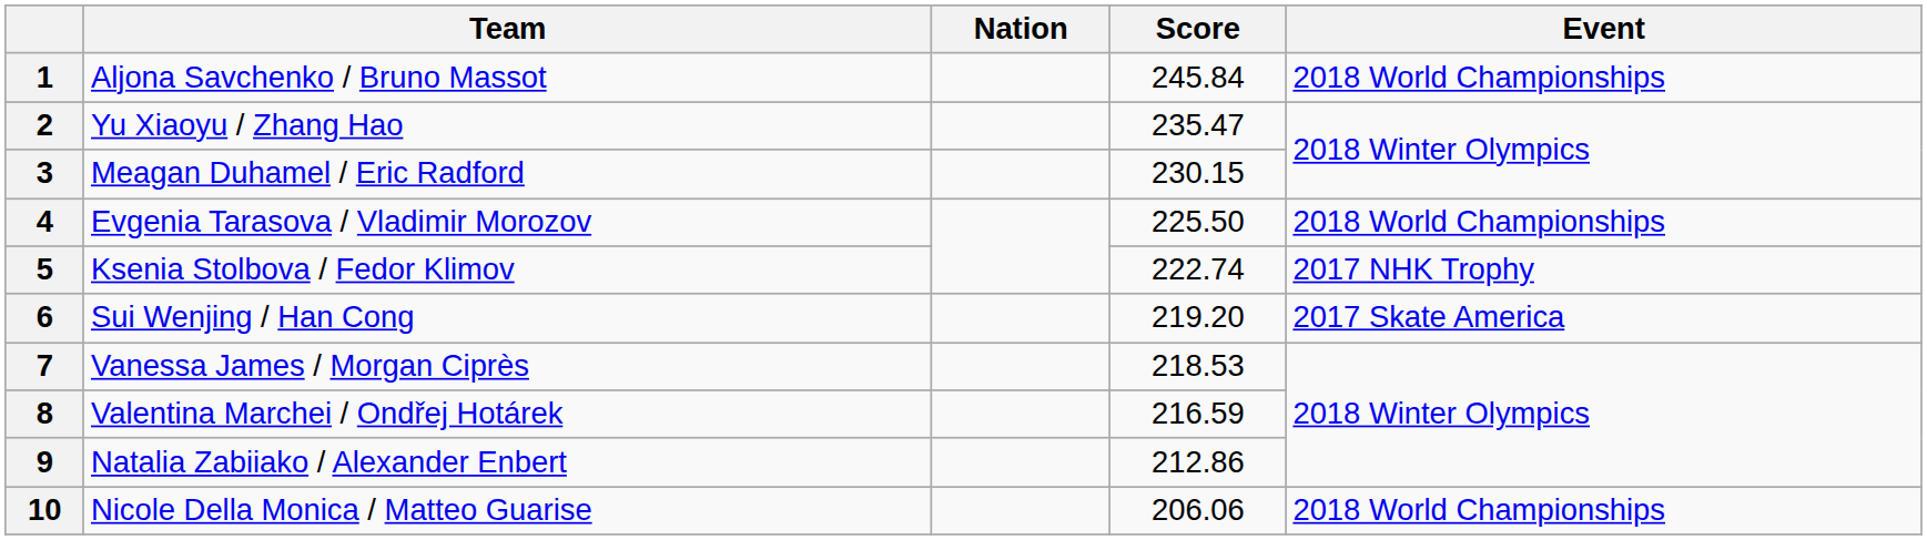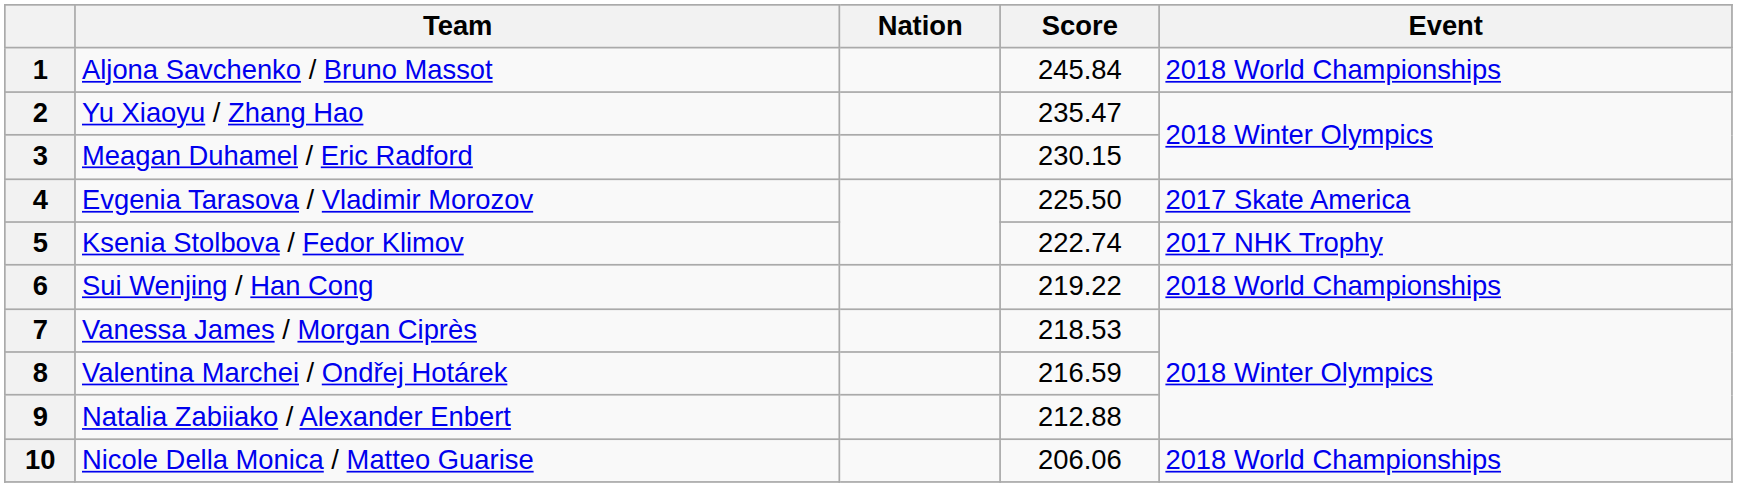4 | Event: 2018 World Championships -> 2017 Skate America
6 | Score: 219.20 -> 219.22
6 | Event: 2017 Skate America -> 2018 World Championships
9 | Score: 212.86 -> 212.88
